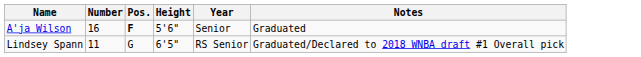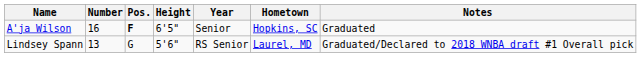+ column: Hometown | Hopkins, SC | Laurel, MD
A'ja Wilson | Height: 5'6" -> 6'5"
Lindsey Spann | Number: 11 -> 13
Lindsey Spann | Height: 6'5" -> 5'6"
